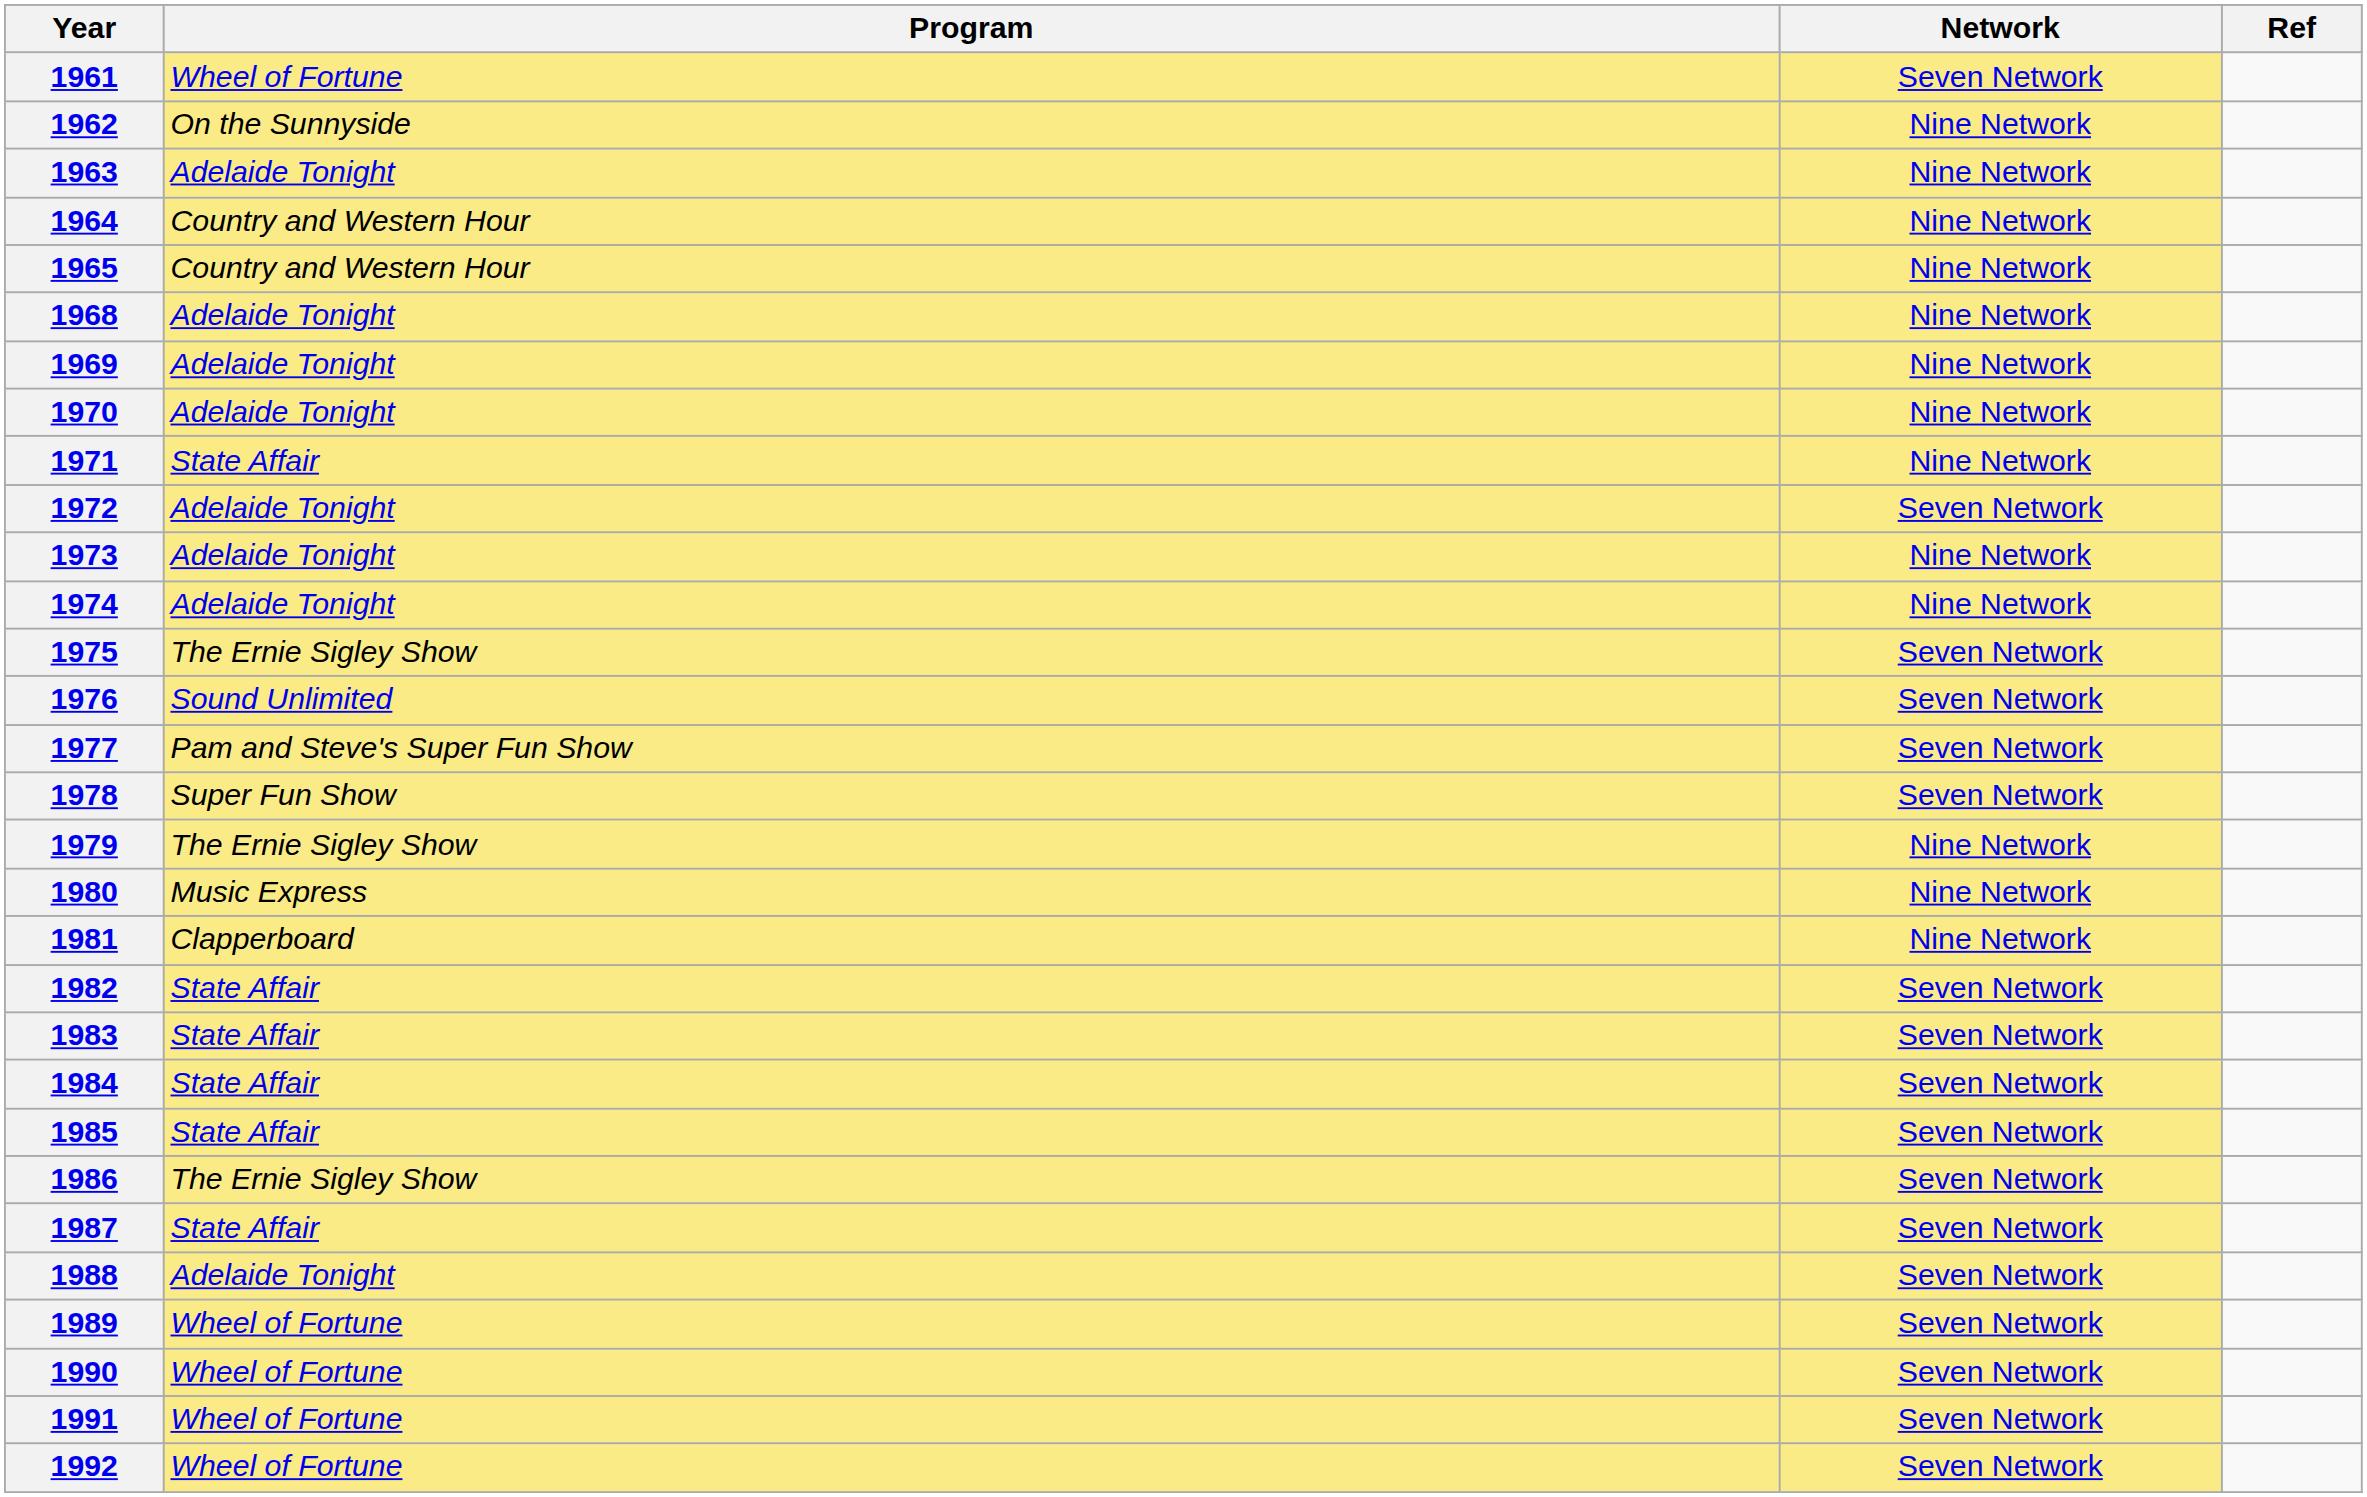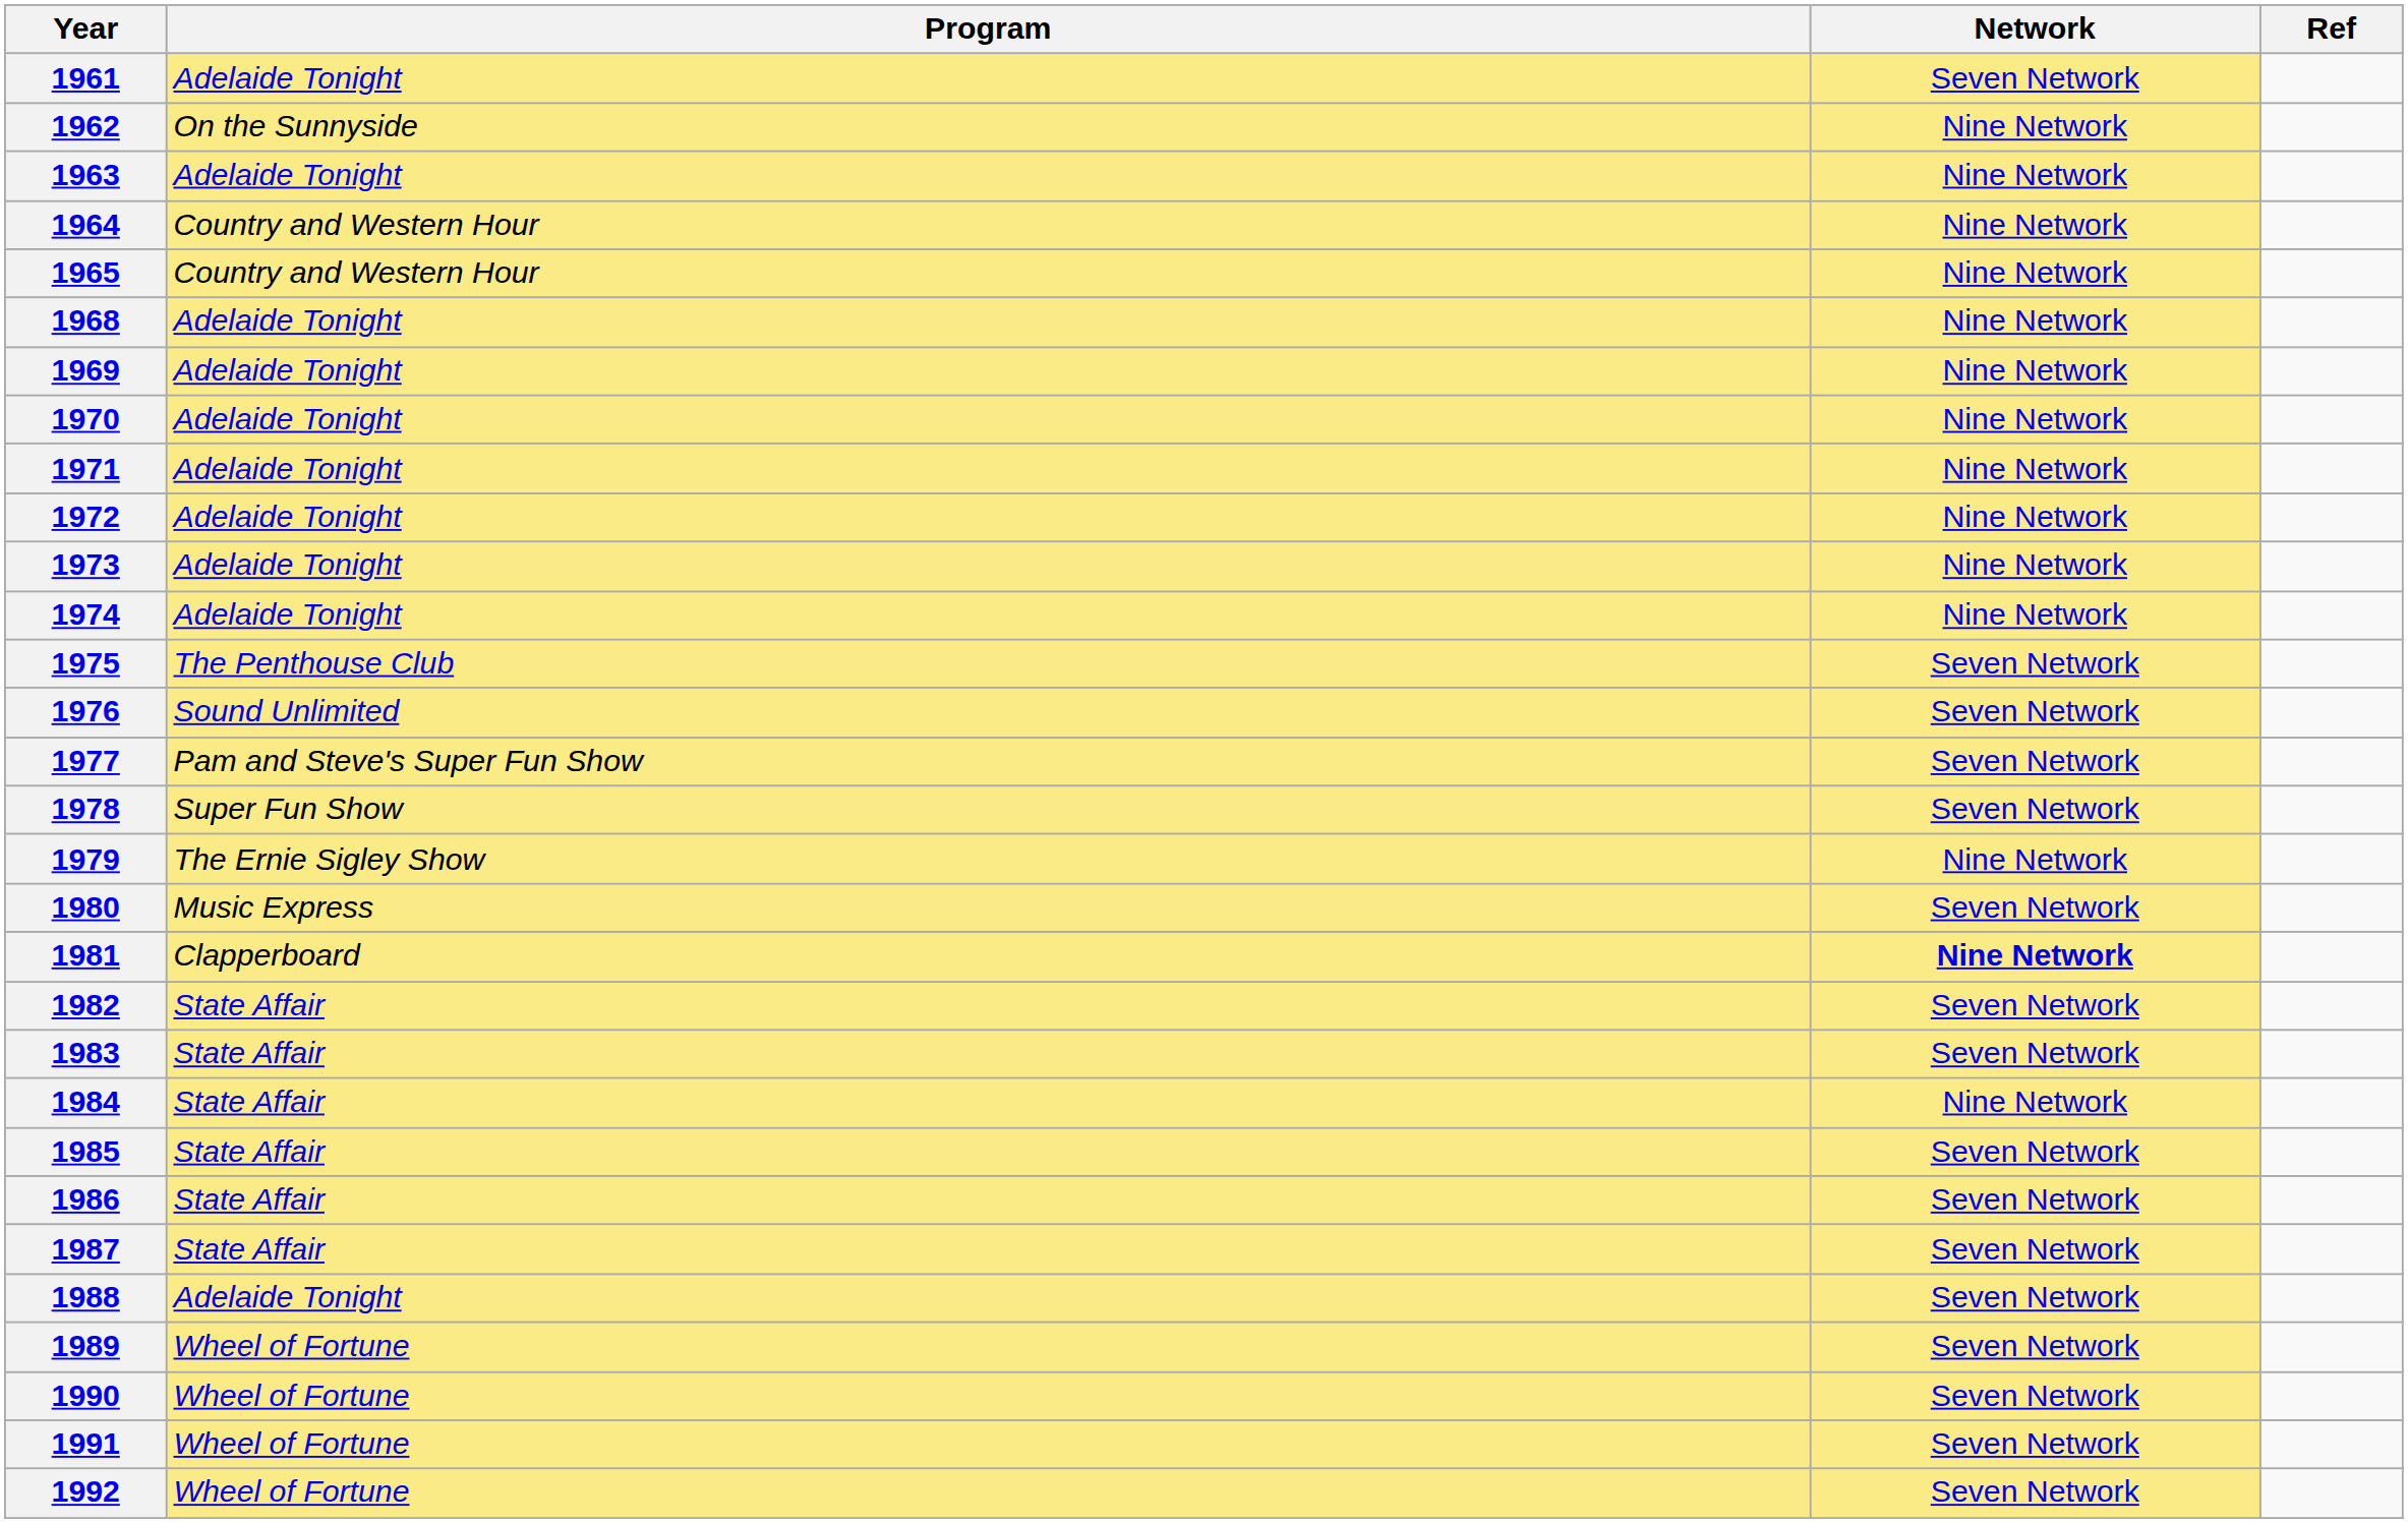1961 | Program: Wheel of Fortune -> Adelaide Tonight
1971 | Program: State Affair -> Adelaide Tonight
1972 | Network: Seven Network -> Nine Network
1975 | Program: The Ernie Sigley Show -> The Penthouse Club
1980 | Network: Nine Network -> Seven Network
1981 | Network: normal -> bold
1984 | Network: Seven Network -> Nine Network
1986 | Program: The Ernie Sigley Show -> State Affair
